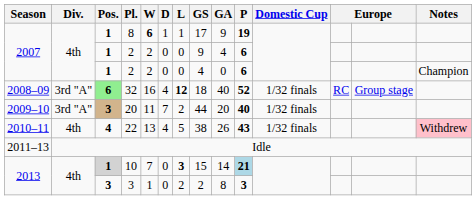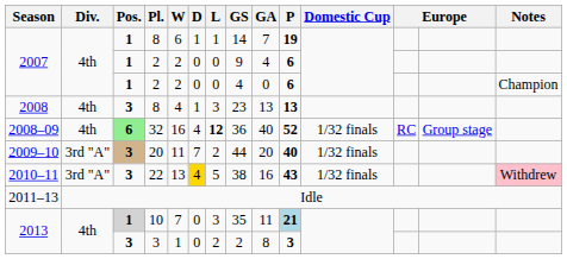2007 / 8 | W: bold -> normal
2007 / 8 | GS: 17 -> 14
2007 / 8 | GA: 9 -> 7
+ row: 2008 | 4th | 3 | 8 | 4 | 1 | 3 | 23 | 13 | 13
32 | Div.: 3rd "A" -> 4th
32 | GS: 18 -> 36
22 | Div.: 4th -> 3rd "A"
22 | Pos.: 4 -> 3
22 | D: no background -> gold background
22 | GA: 26 -> 16
10 | L: bold -> normal
10 | GS: 15 -> 35
10 | GA: 14 -> 11
